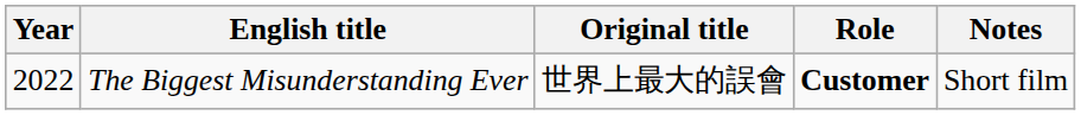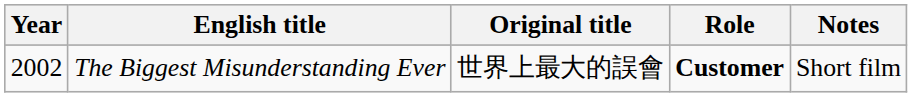The Biggest Misunderstanding Ever | Year: 2022 -> 2002
